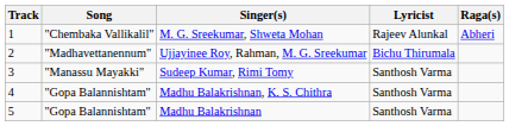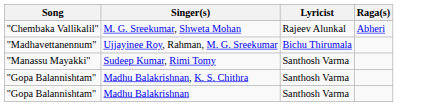- column: Track | 1 | 2 | 3 | 4 | 5
